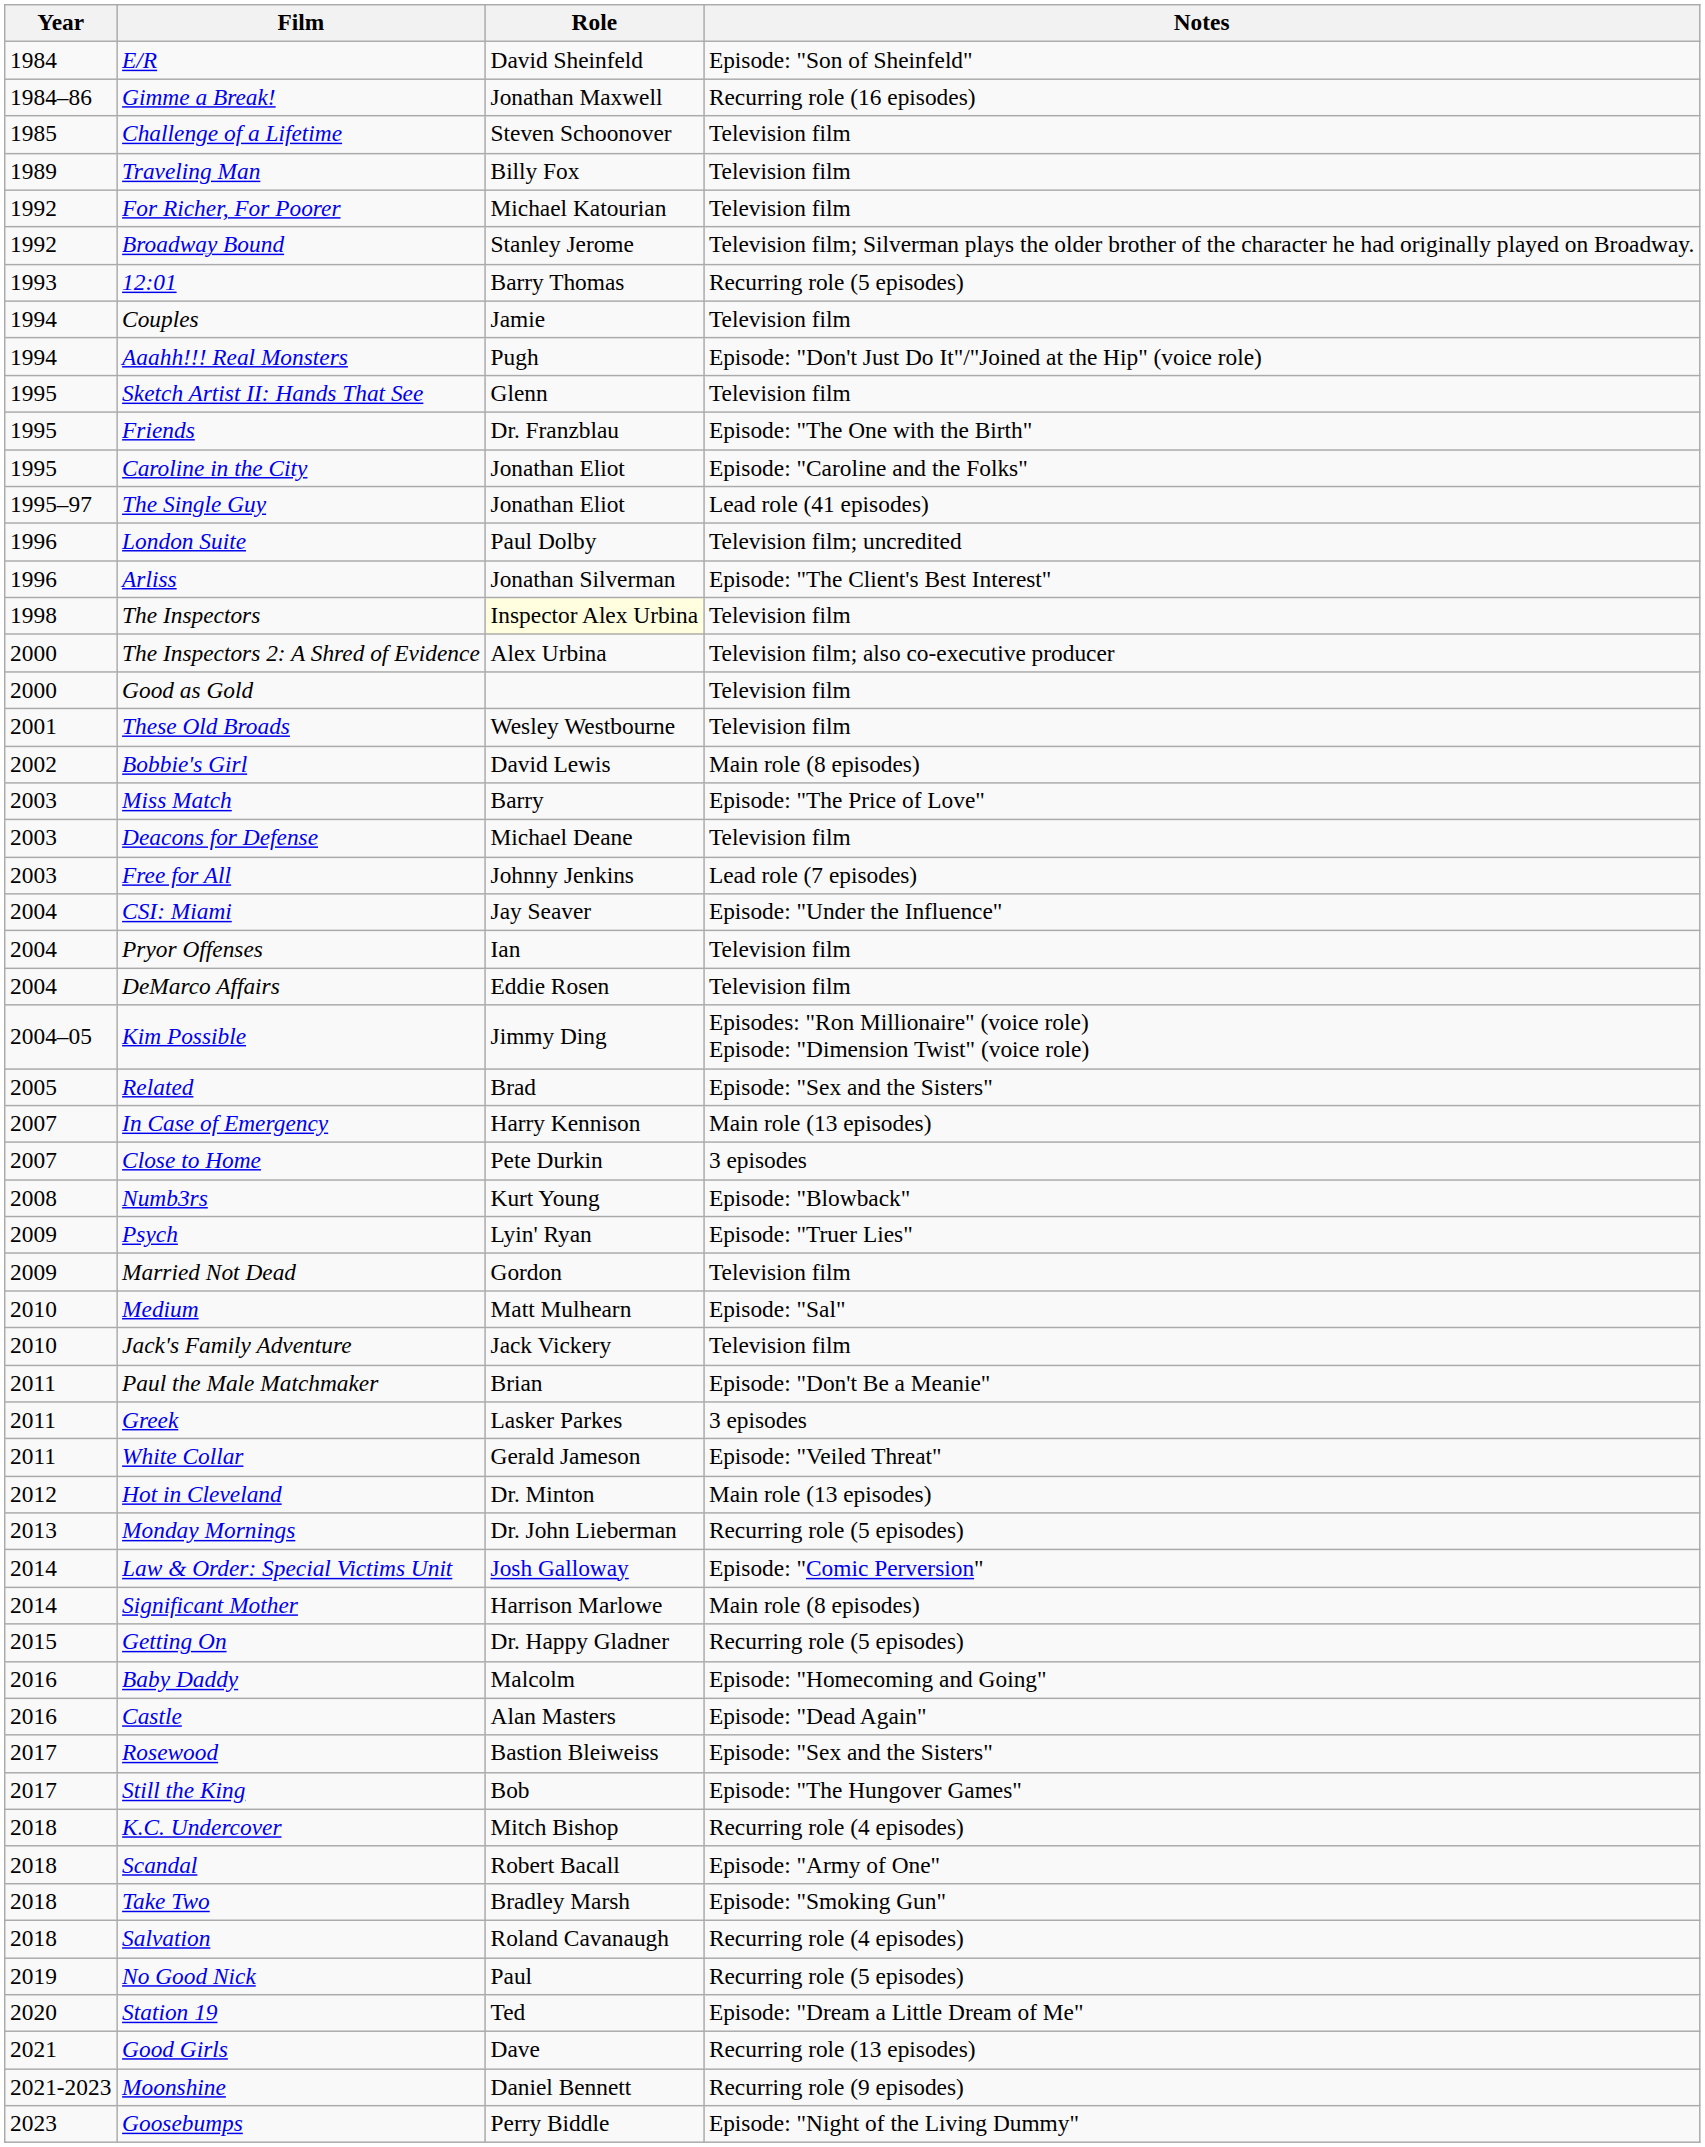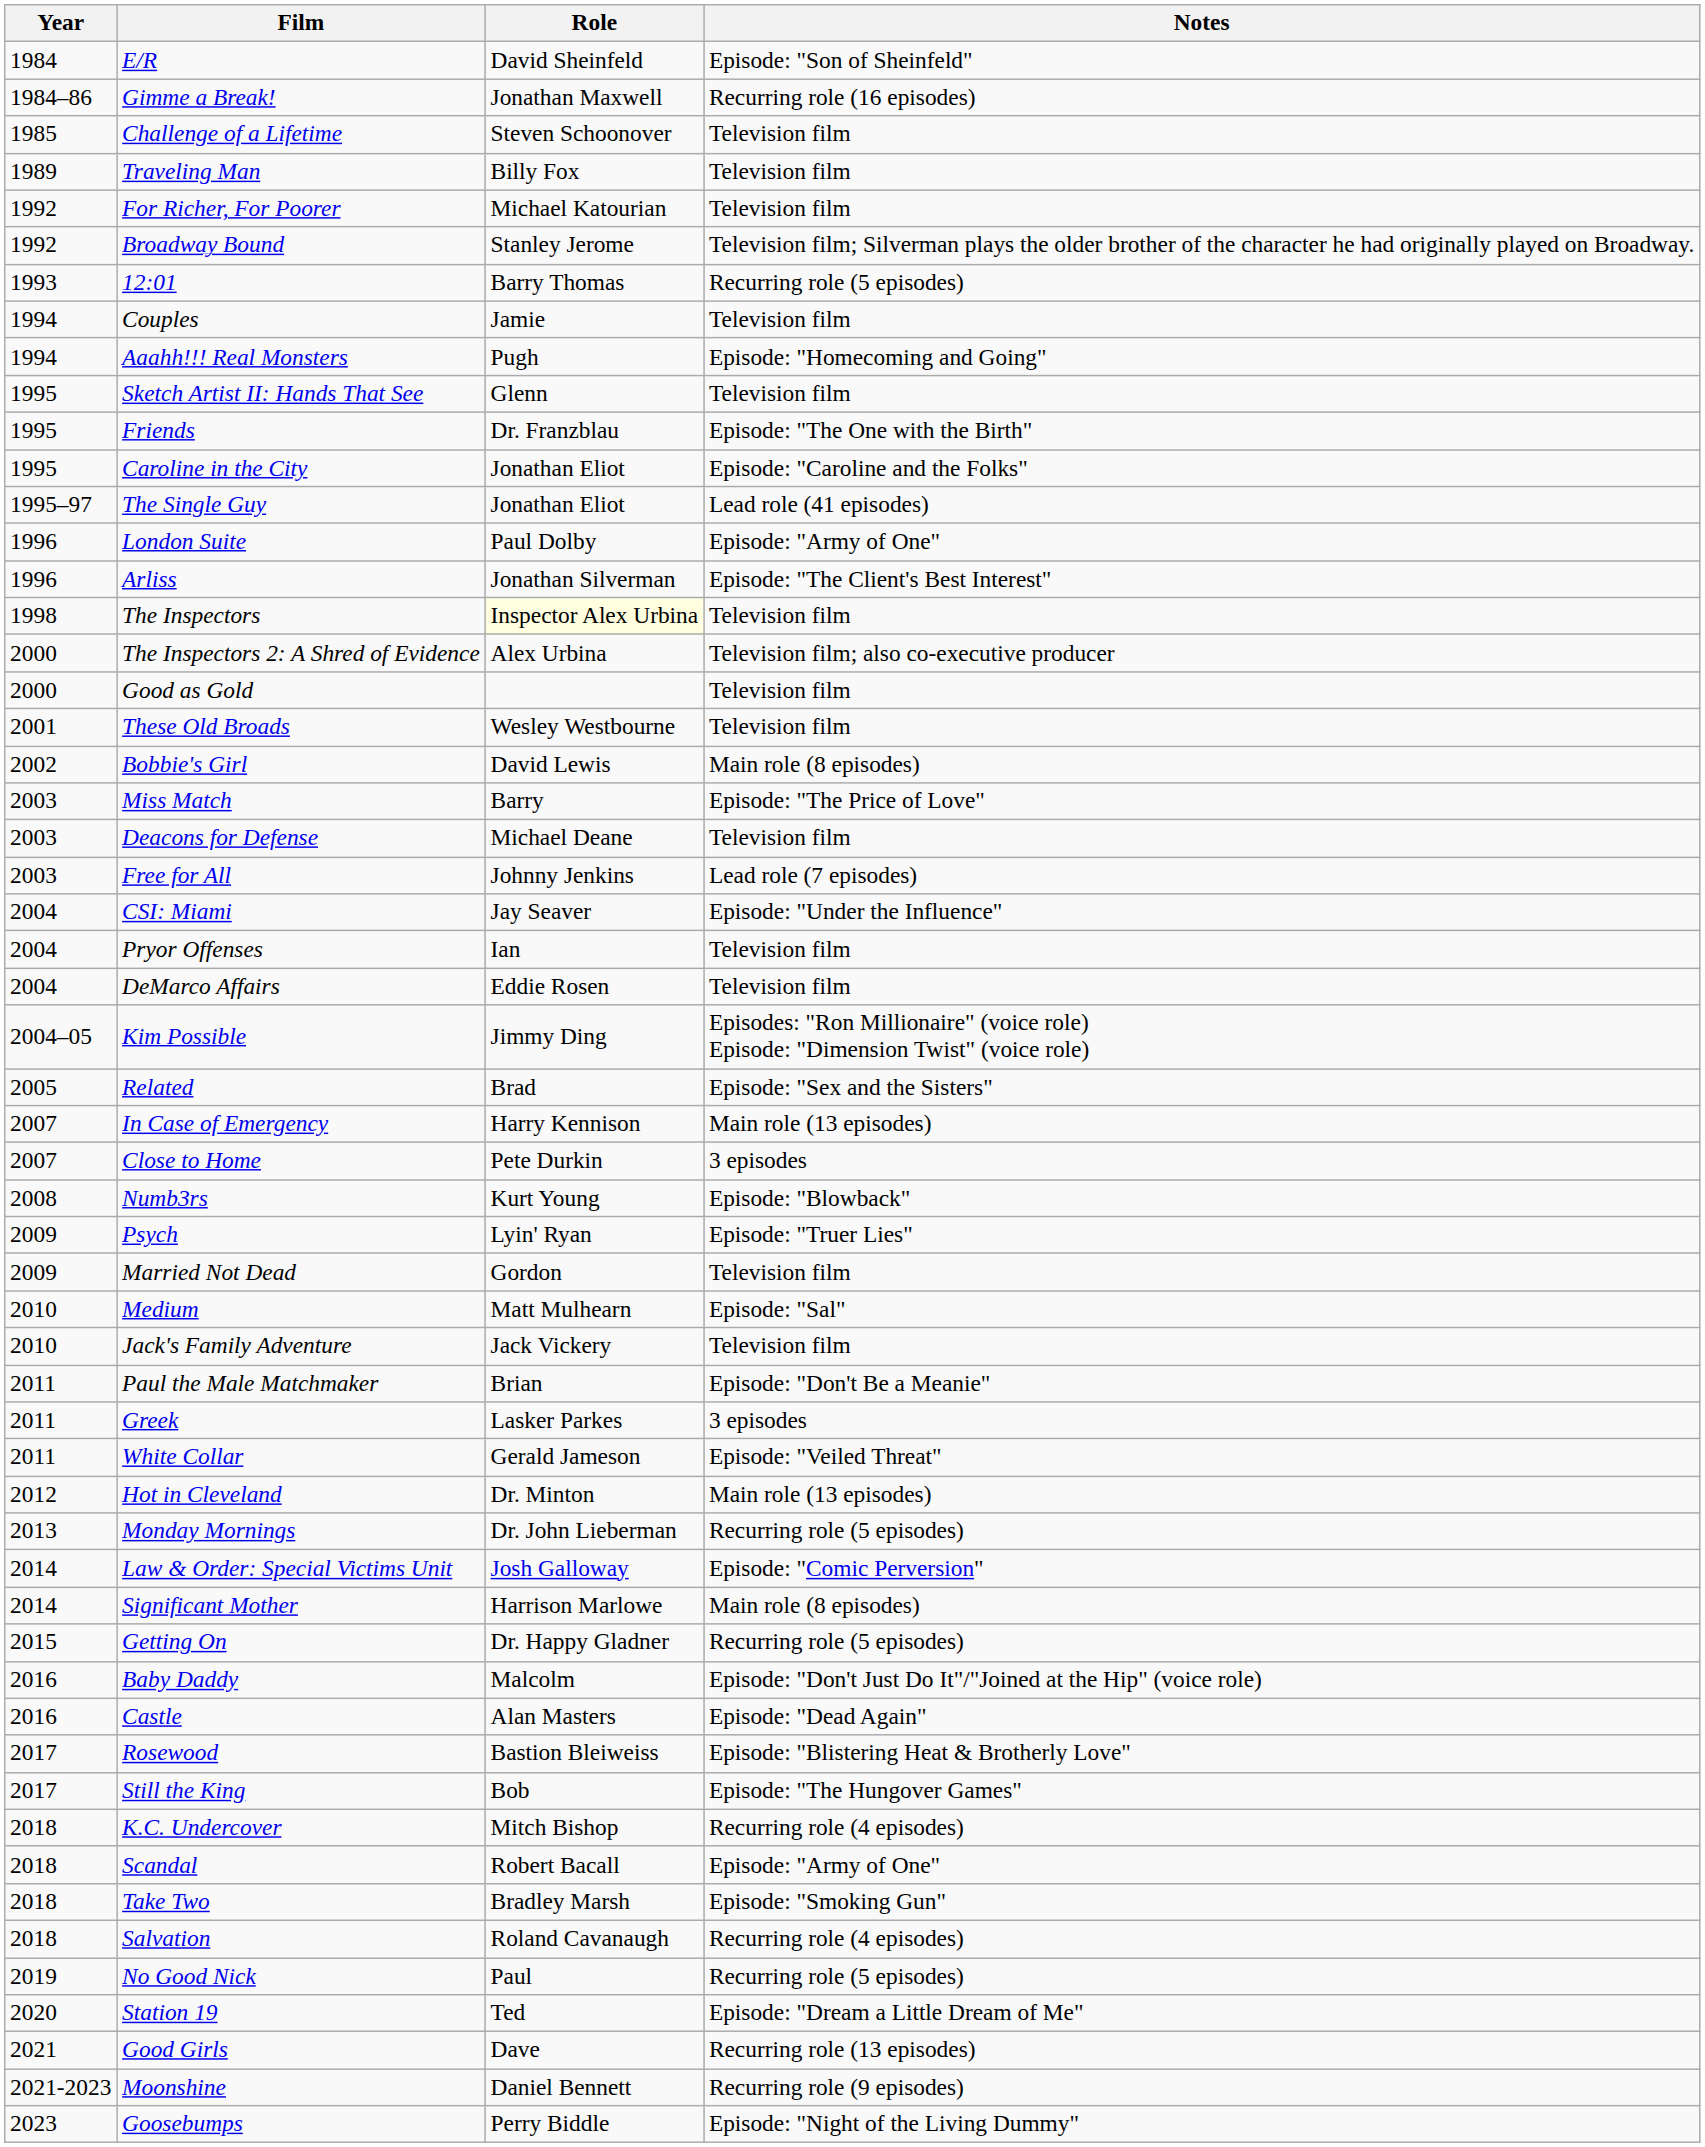Aaahh!!! Real Monsters | Notes: Episode: "Don't Just Do It"/"Joined at the Hip" (voice role) -> Episode: "Homecoming and Going"
London Suite | Notes: Television film; uncredited -> Episode: "Army of One"
Baby Daddy | Notes: Episode: "Homecoming and Going" -> Episode: "Don't Just Do It"/"Joined at the Hip" (voice role)
Rosewood | Notes: Episode: "Sex and the Sisters" -> Episode: "Blistering Heat & Brotherly Love"
